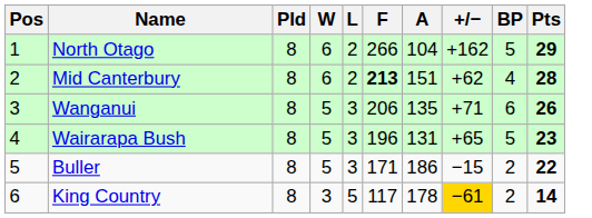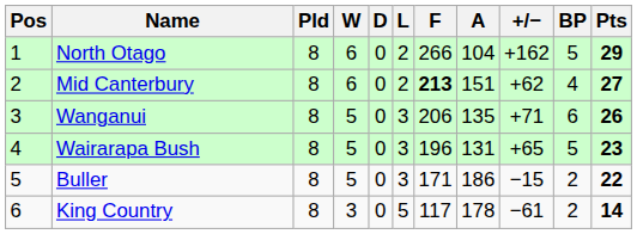+ column: D | 0 | 0 | 0 | 0 | 0 | 0
Mid Canterbury | Pts: 28 -> 27
King Country | +/−: gold background -> no background
